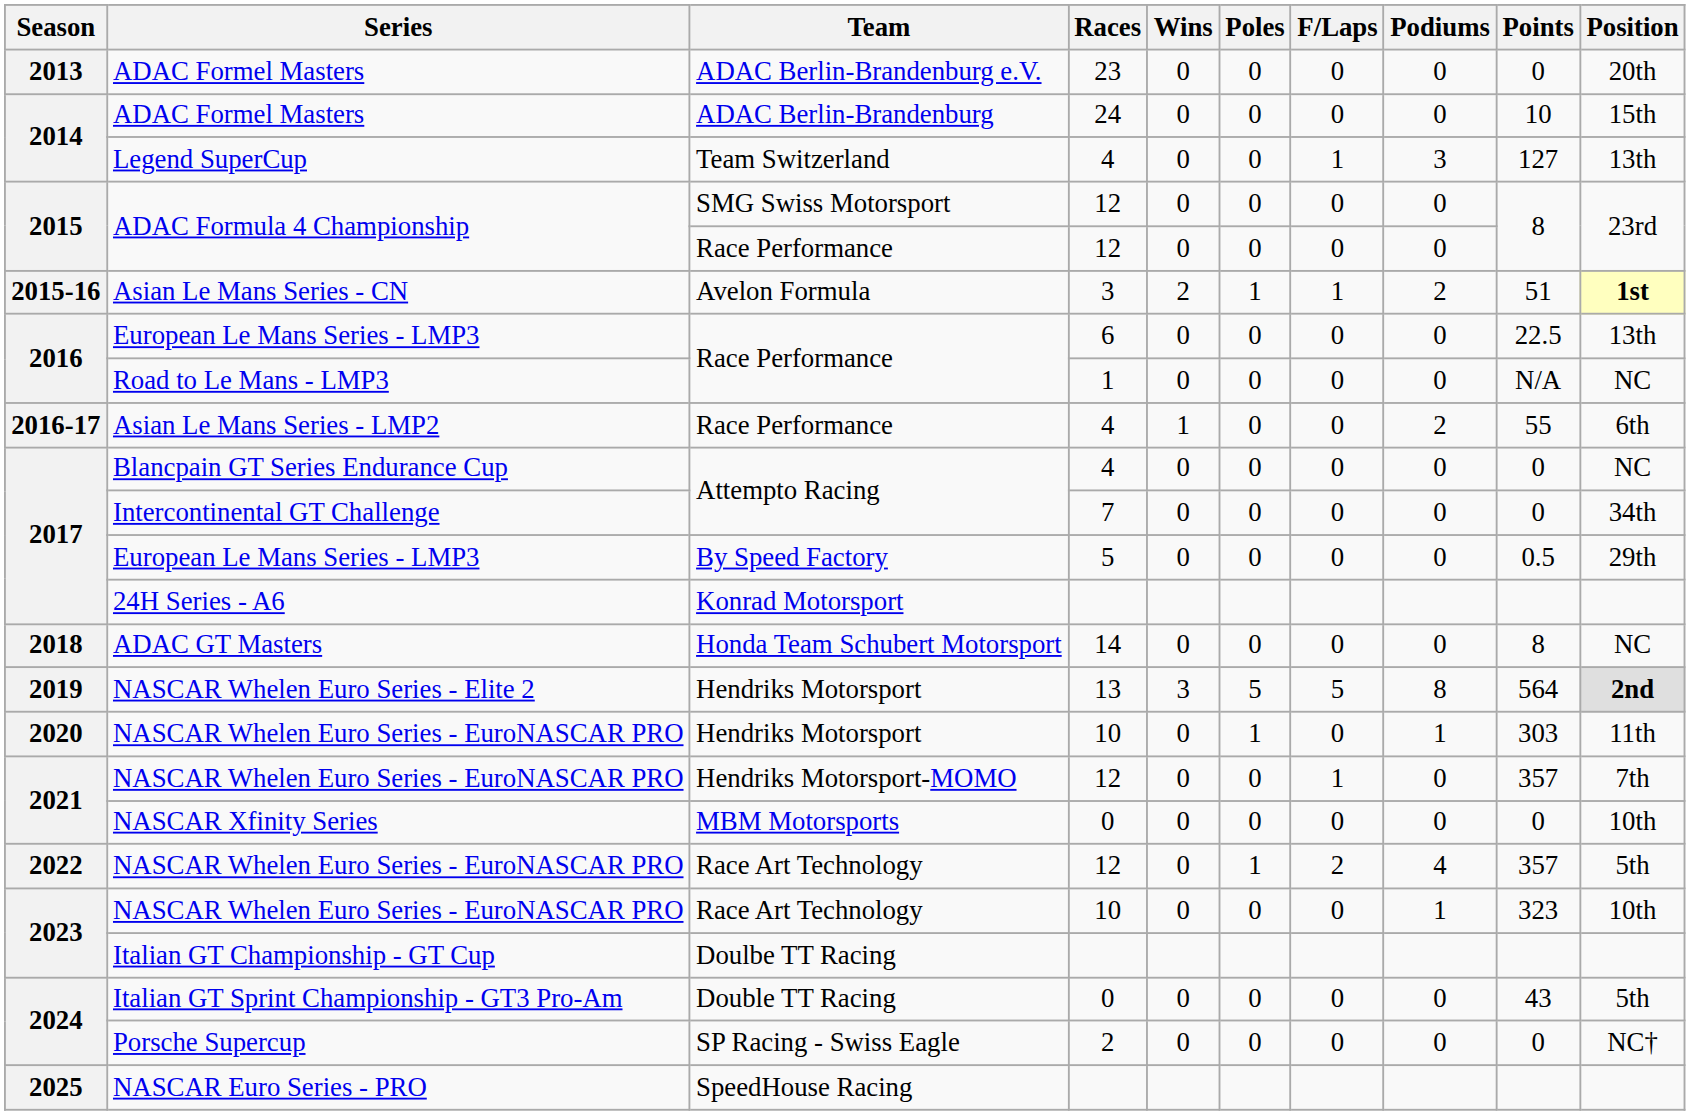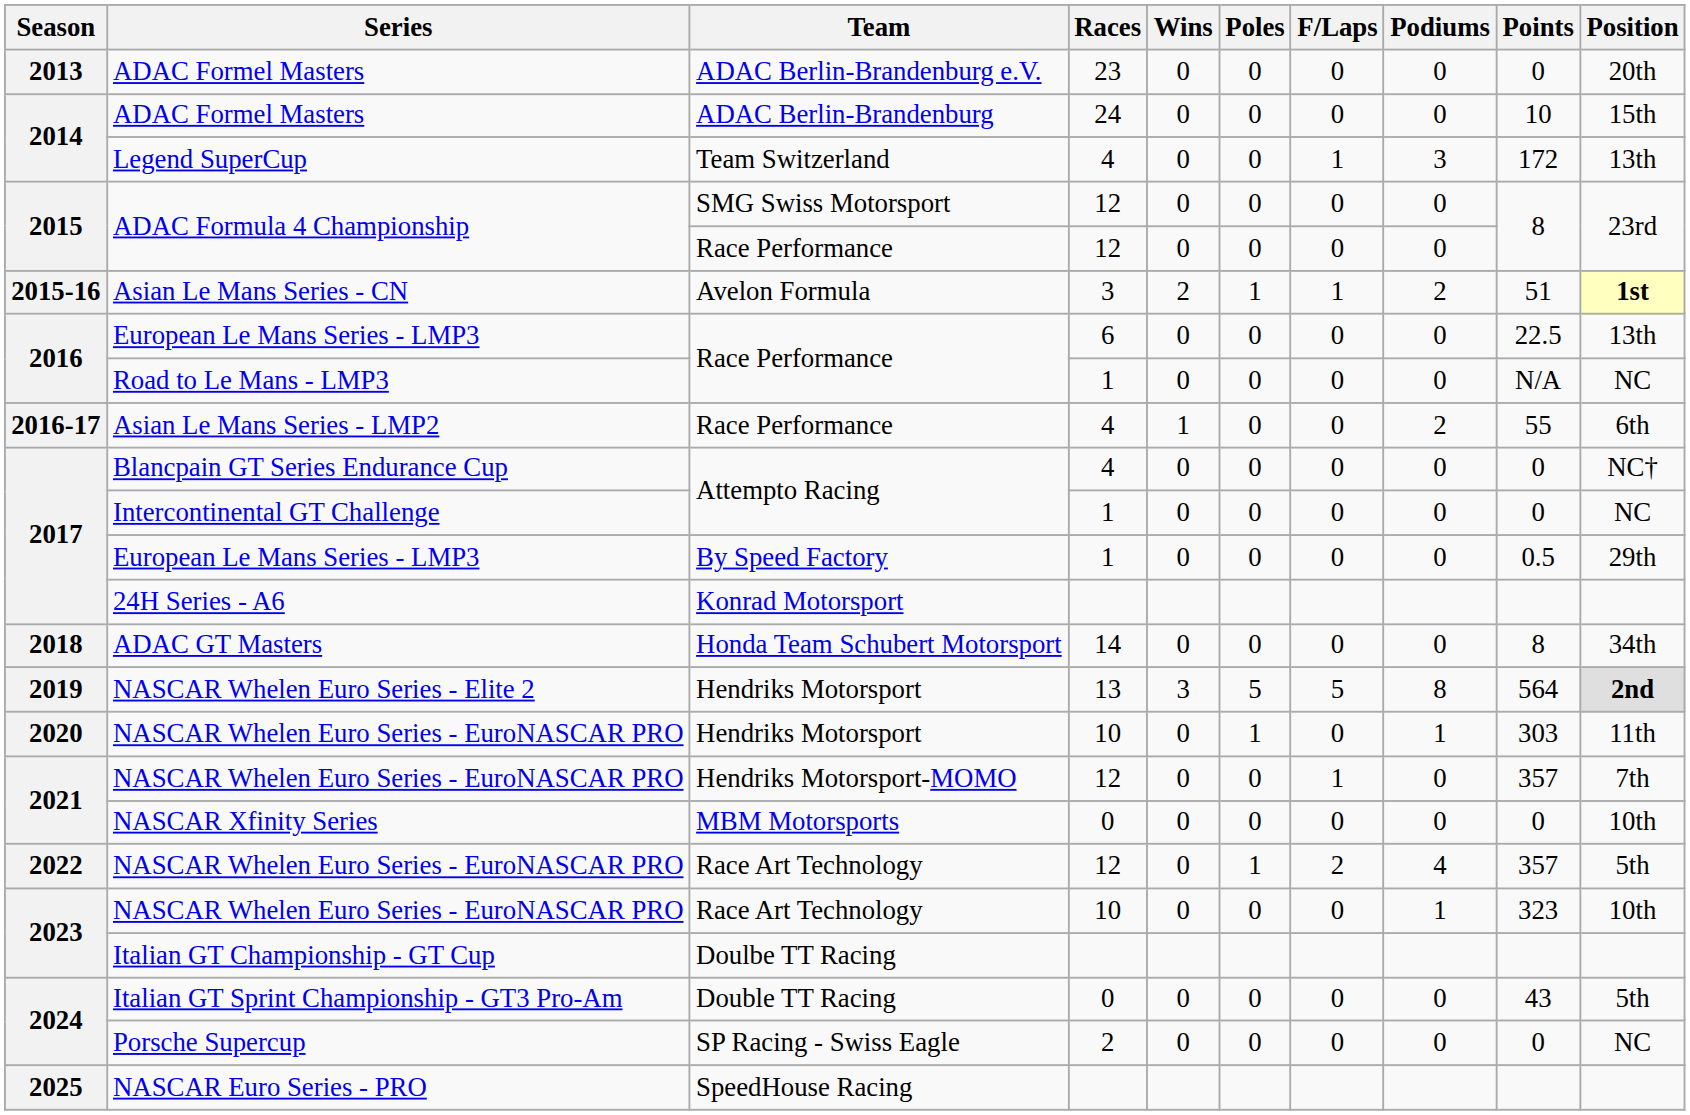Legend SuperCup | Points: 127 -> 172
Blancpain GT Series Endurance Cup | Position: NC -> NC†
Intercontinental GT Challenge | Races: 7 -> 1
Intercontinental GT Challenge | Position: 34th -> NC
European Le Mans Series - LMP3 / By Speed Factory | Races: 5 -> 1
ADAC GT Masters | Position: NC -> 34th
Porsche Supercup | Position: NC† -> NC
